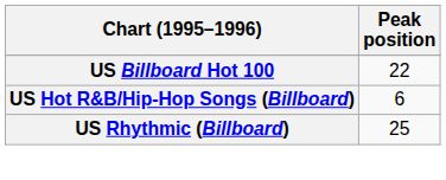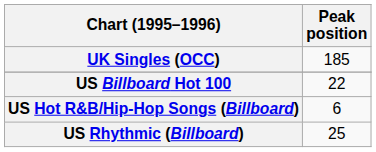+ row: UK Singles (OCC) | 185
